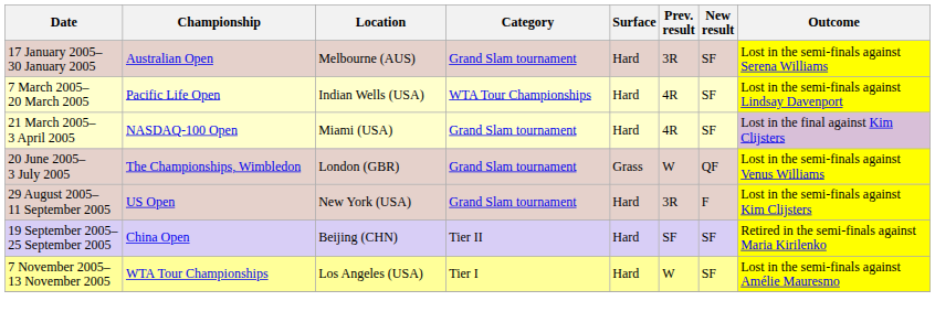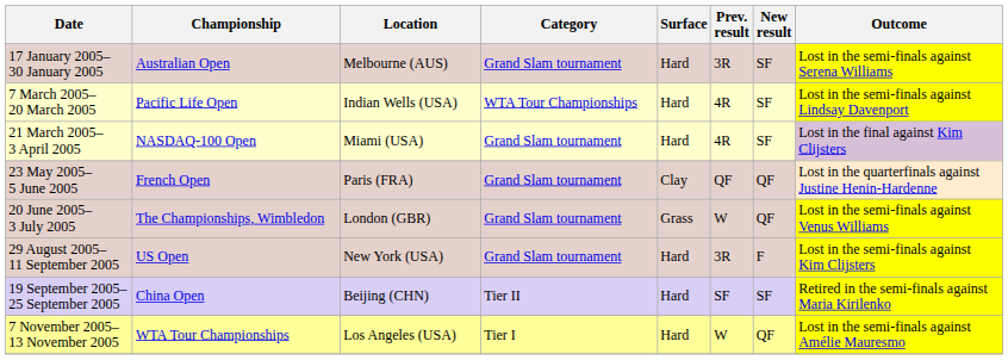+ row: 23 May 2005– 5 June 2005 | French Open | Paris (FRA) | Grand Slam tournament | Clay | QF | QF | Lost in the quarterfinals against Justine Henin-Hardenne
7 November 2005– 13 November 2005 | New result: SF -> QF
